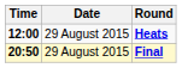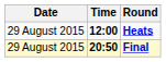columns swapped: Date <-> Time
